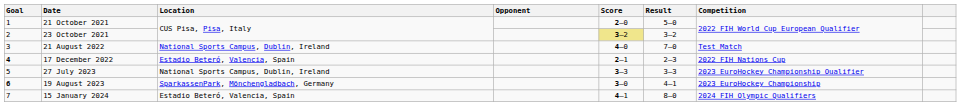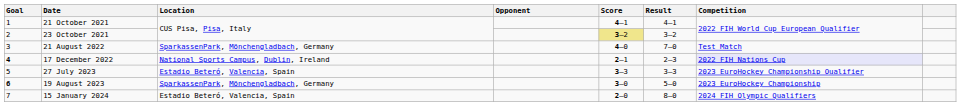21 October 2021 | Score: 2–0 -> 4–1
21 October 2021 | Result: 5–0 -> 4–1
21 August 2022 | Location: National Sports Campus, Dublin, Ireland -> SparkassenPark, Mönchengladbach, Germany
17 December 2022 | Location: Estadio Beteró, Valencia, Spain -> National Sports Campus, Dublin, Ireland
17 December 2022 | Competition: no background -> lavender background
27 July 2023 | Location: National Sports Campus, Dublin, Ireland -> Estadio Beteró, Valencia, Spain
19 August 2023 | Result: 4–1 -> 5–0
15 January 2024 | Score: 4–1 -> 2–0
